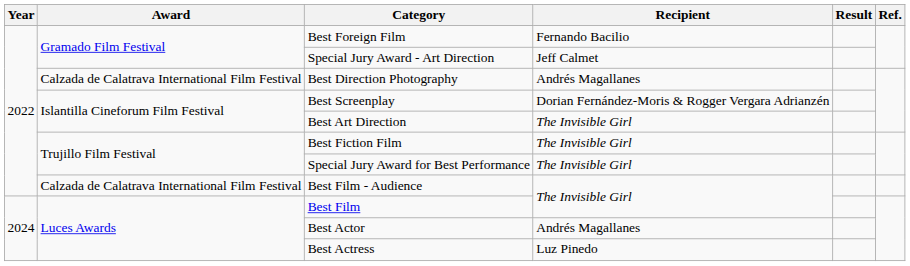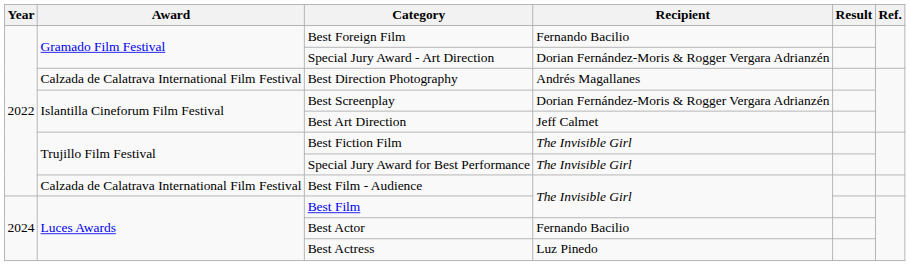Special Jury Award - Art Direction | Recipient: Jeff Calmet -> Dorian Fernández-Moris & Rogger Vergara Adrianzén
Best Art Direction | Recipient: The Invisible Girl -> Jeff Calmet
Best Actor | Recipient: Andrés Magallanes -> Fernando Bacilio
